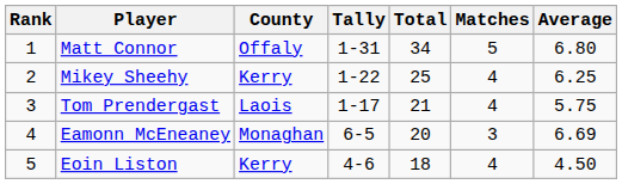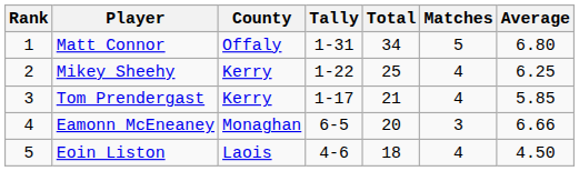Tom Prendergast | County: Laois -> Kerry
Tom Prendergast | Average: 5.75 -> 5.85
Eamonn McEneaney | Average: 6.69 -> 6.66
Eoin Liston | County: Kerry -> Laois
